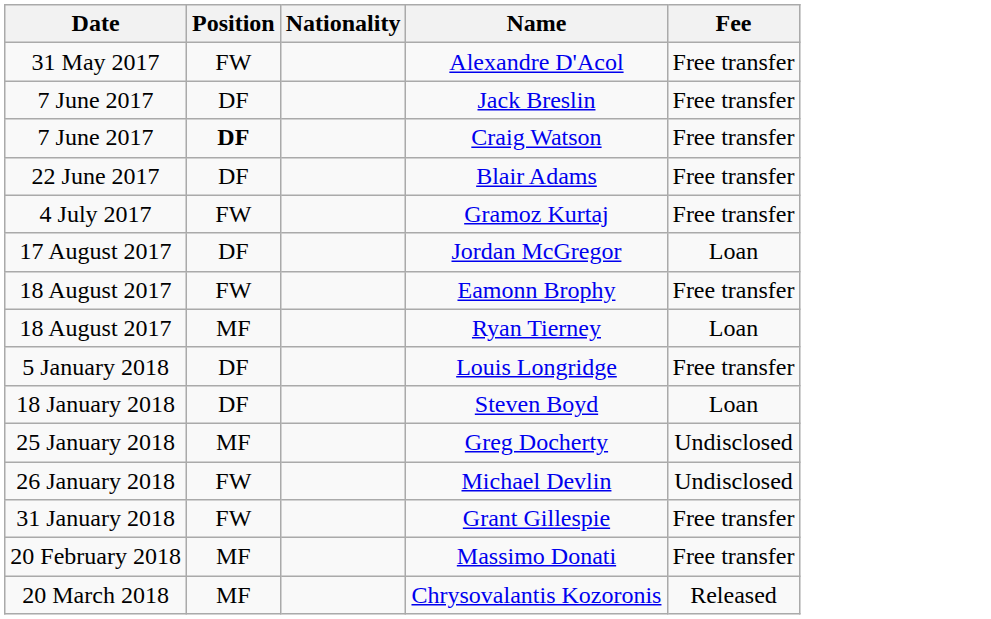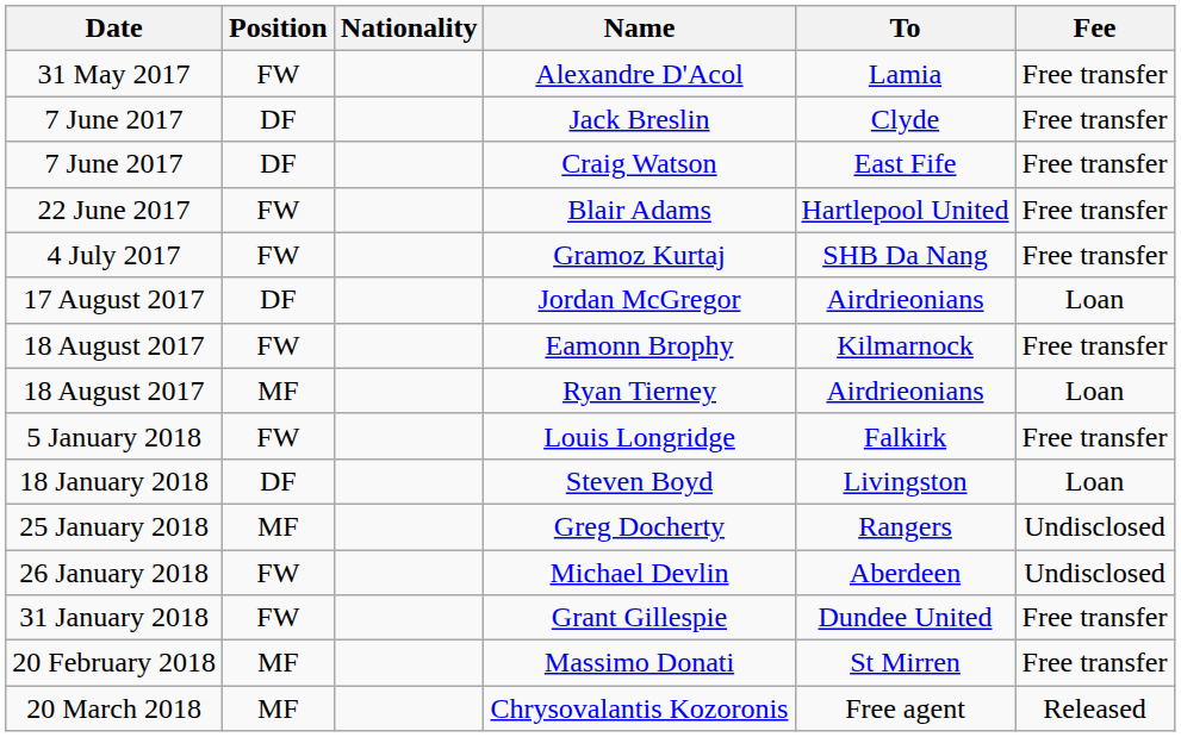+ column: To | Lamia | Clyde | East Fife | Hartlepool United | SHB Da Nang | Airdrieonians | Kilmarnock | Airdrieonians | Falkirk | Livingston | Rangers | Aberdeen | Dundee United | St Mirren | Free agent
Craig Watson | Position: bold -> normal
Blair Adams | Position: DF -> FW
Louis Longridge | Position: DF -> FW
